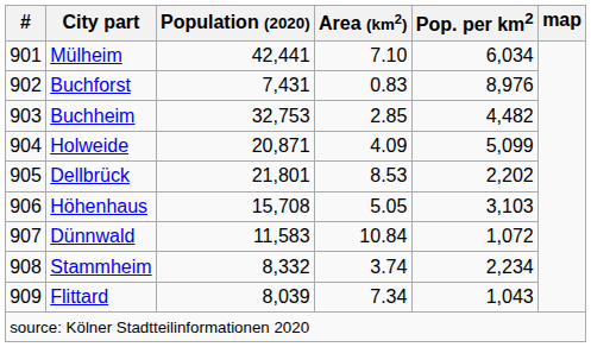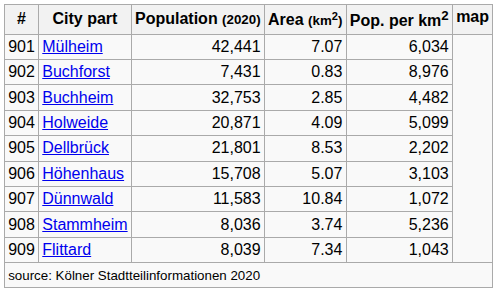Mülheim | Area (km2): 7.10 -> 7.07
Höhenhaus | Area (km2): 5.05 -> 5.07
Stammheim | Population (2020): 8,332 -> 8,036
Stammheim | Pop. per km2: 2,234 -> 5,236
